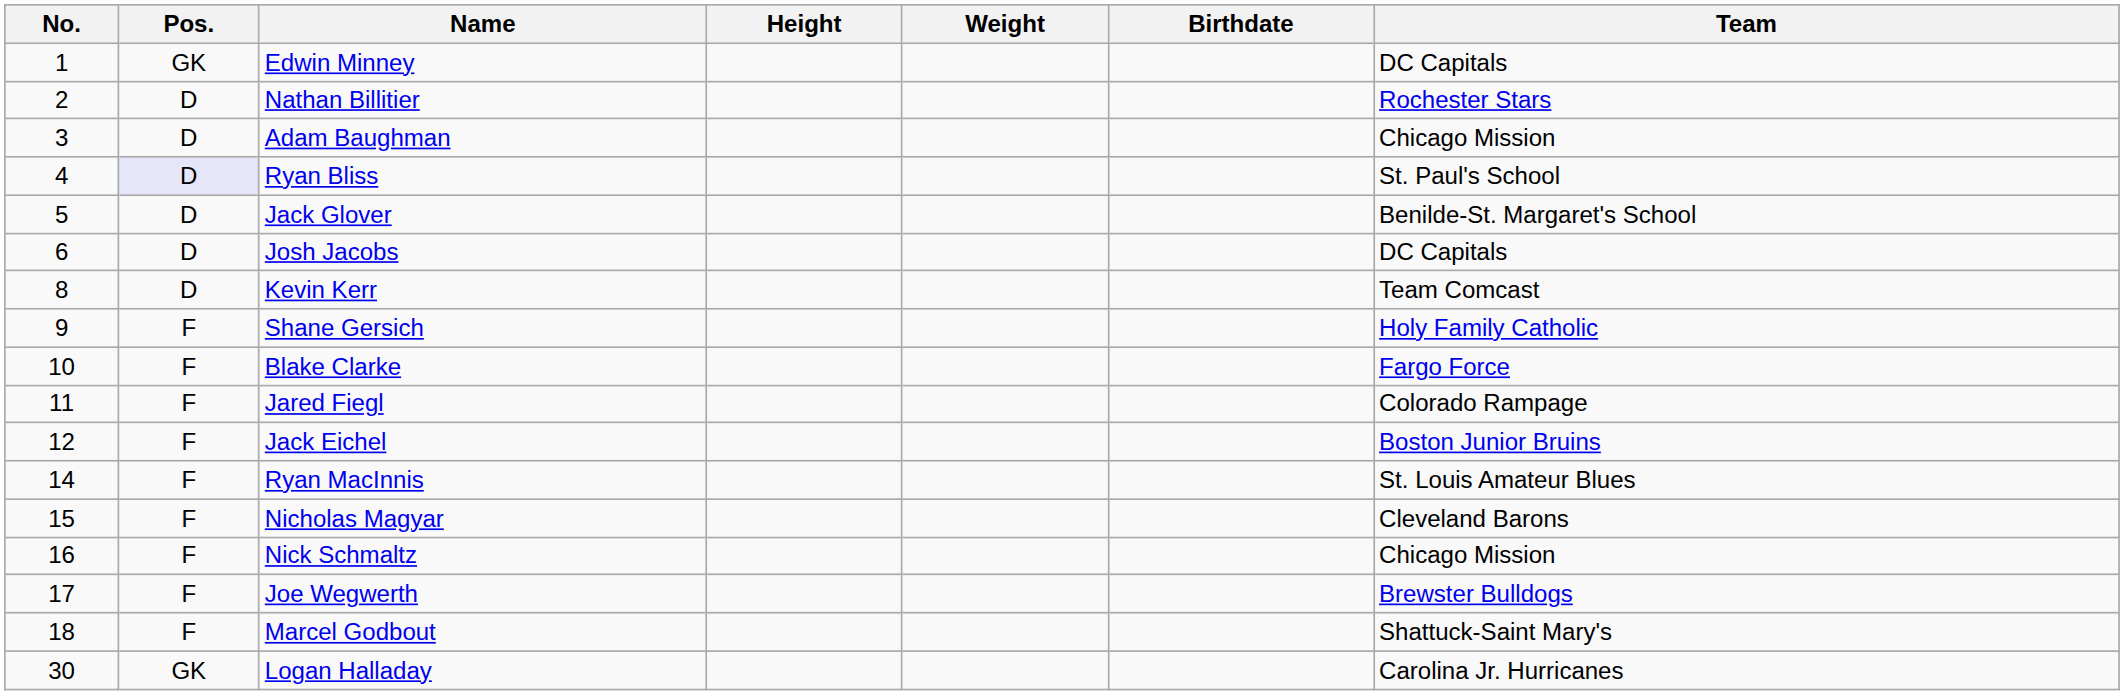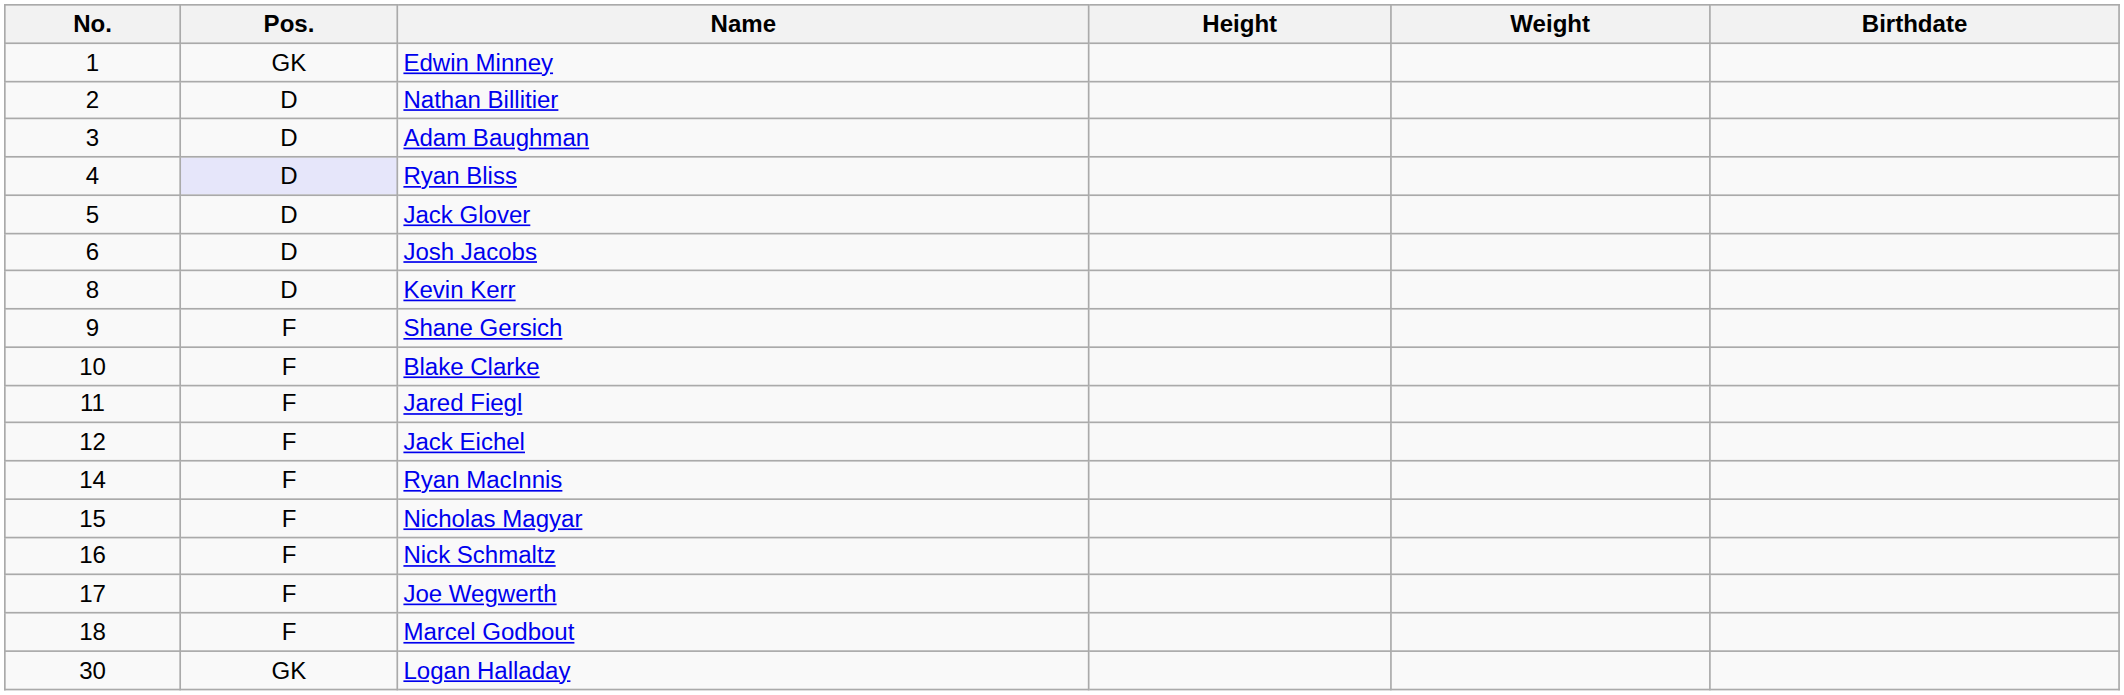- column: Team | DC Capitals | Rochester Stars | Chicago Mission | St. Paul's School | Benilde-St. Margaret's School | DC Capitals | Team Comcast | Holy Family Catholic | Fargo Force | Colorado Rampage | Boston Junior Bruins | St. Louis Amateur Blues | Cleveland Barons | Chicago Mission | Brewster Bulldogs | Shattuck-Saint Mary's | Carolina Jr. Hurricanes
